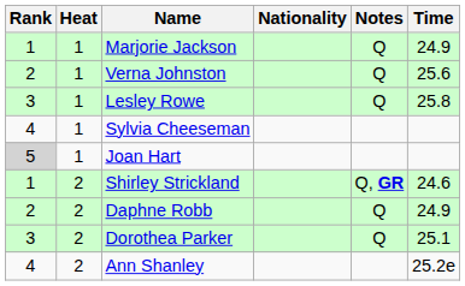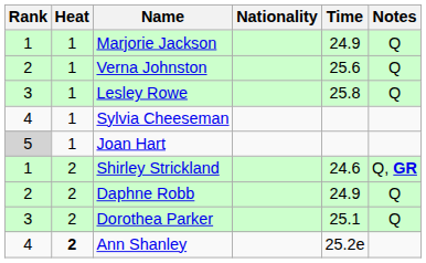columns swapped: Time <-> Notes
Ann Shanley | Heat: normal -> bold
